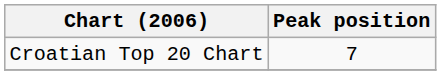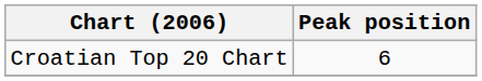Croatian Top 20 Chart | Peak position: 7 -> 6
